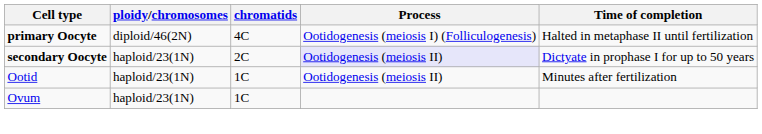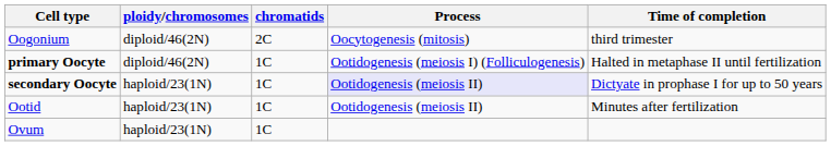+ row: Oogonium | diploid/46(2N) | 2C | Oocytogenesis (mitosis) | third trimester
primary Oocyte | chromatids: 4C -> 1C
secondary Oocyte | chromatids: 2C -> 1C
